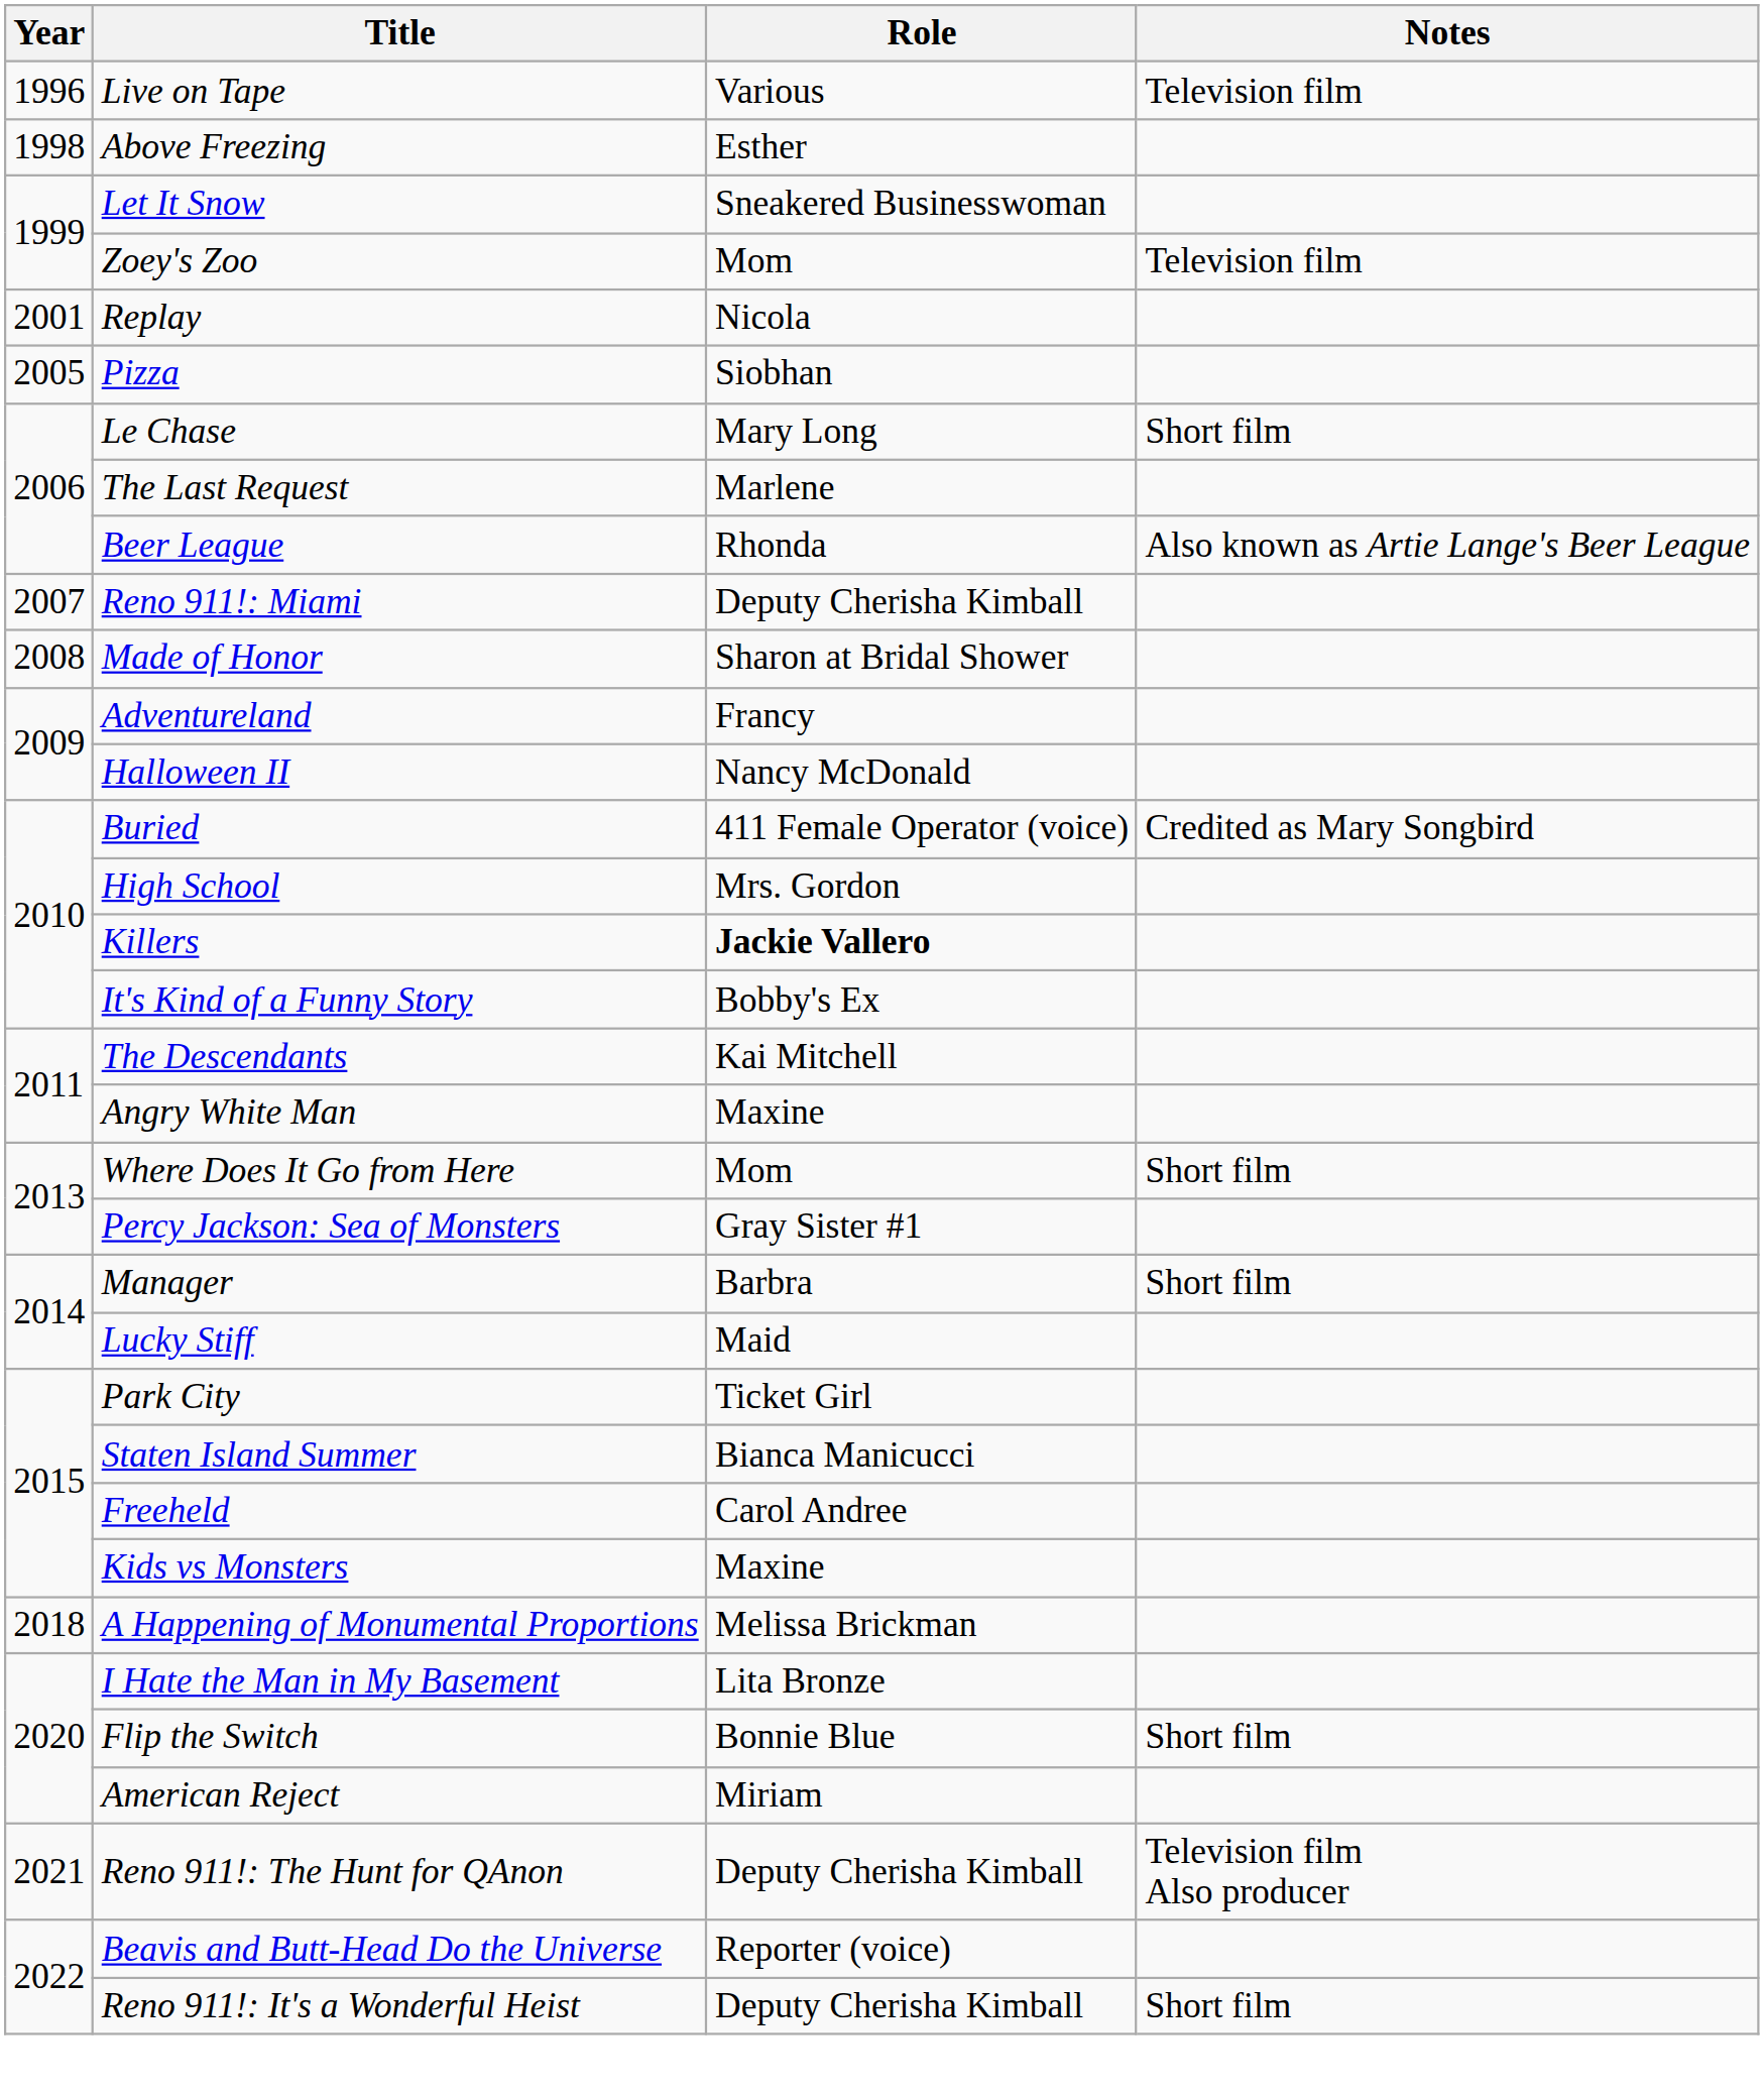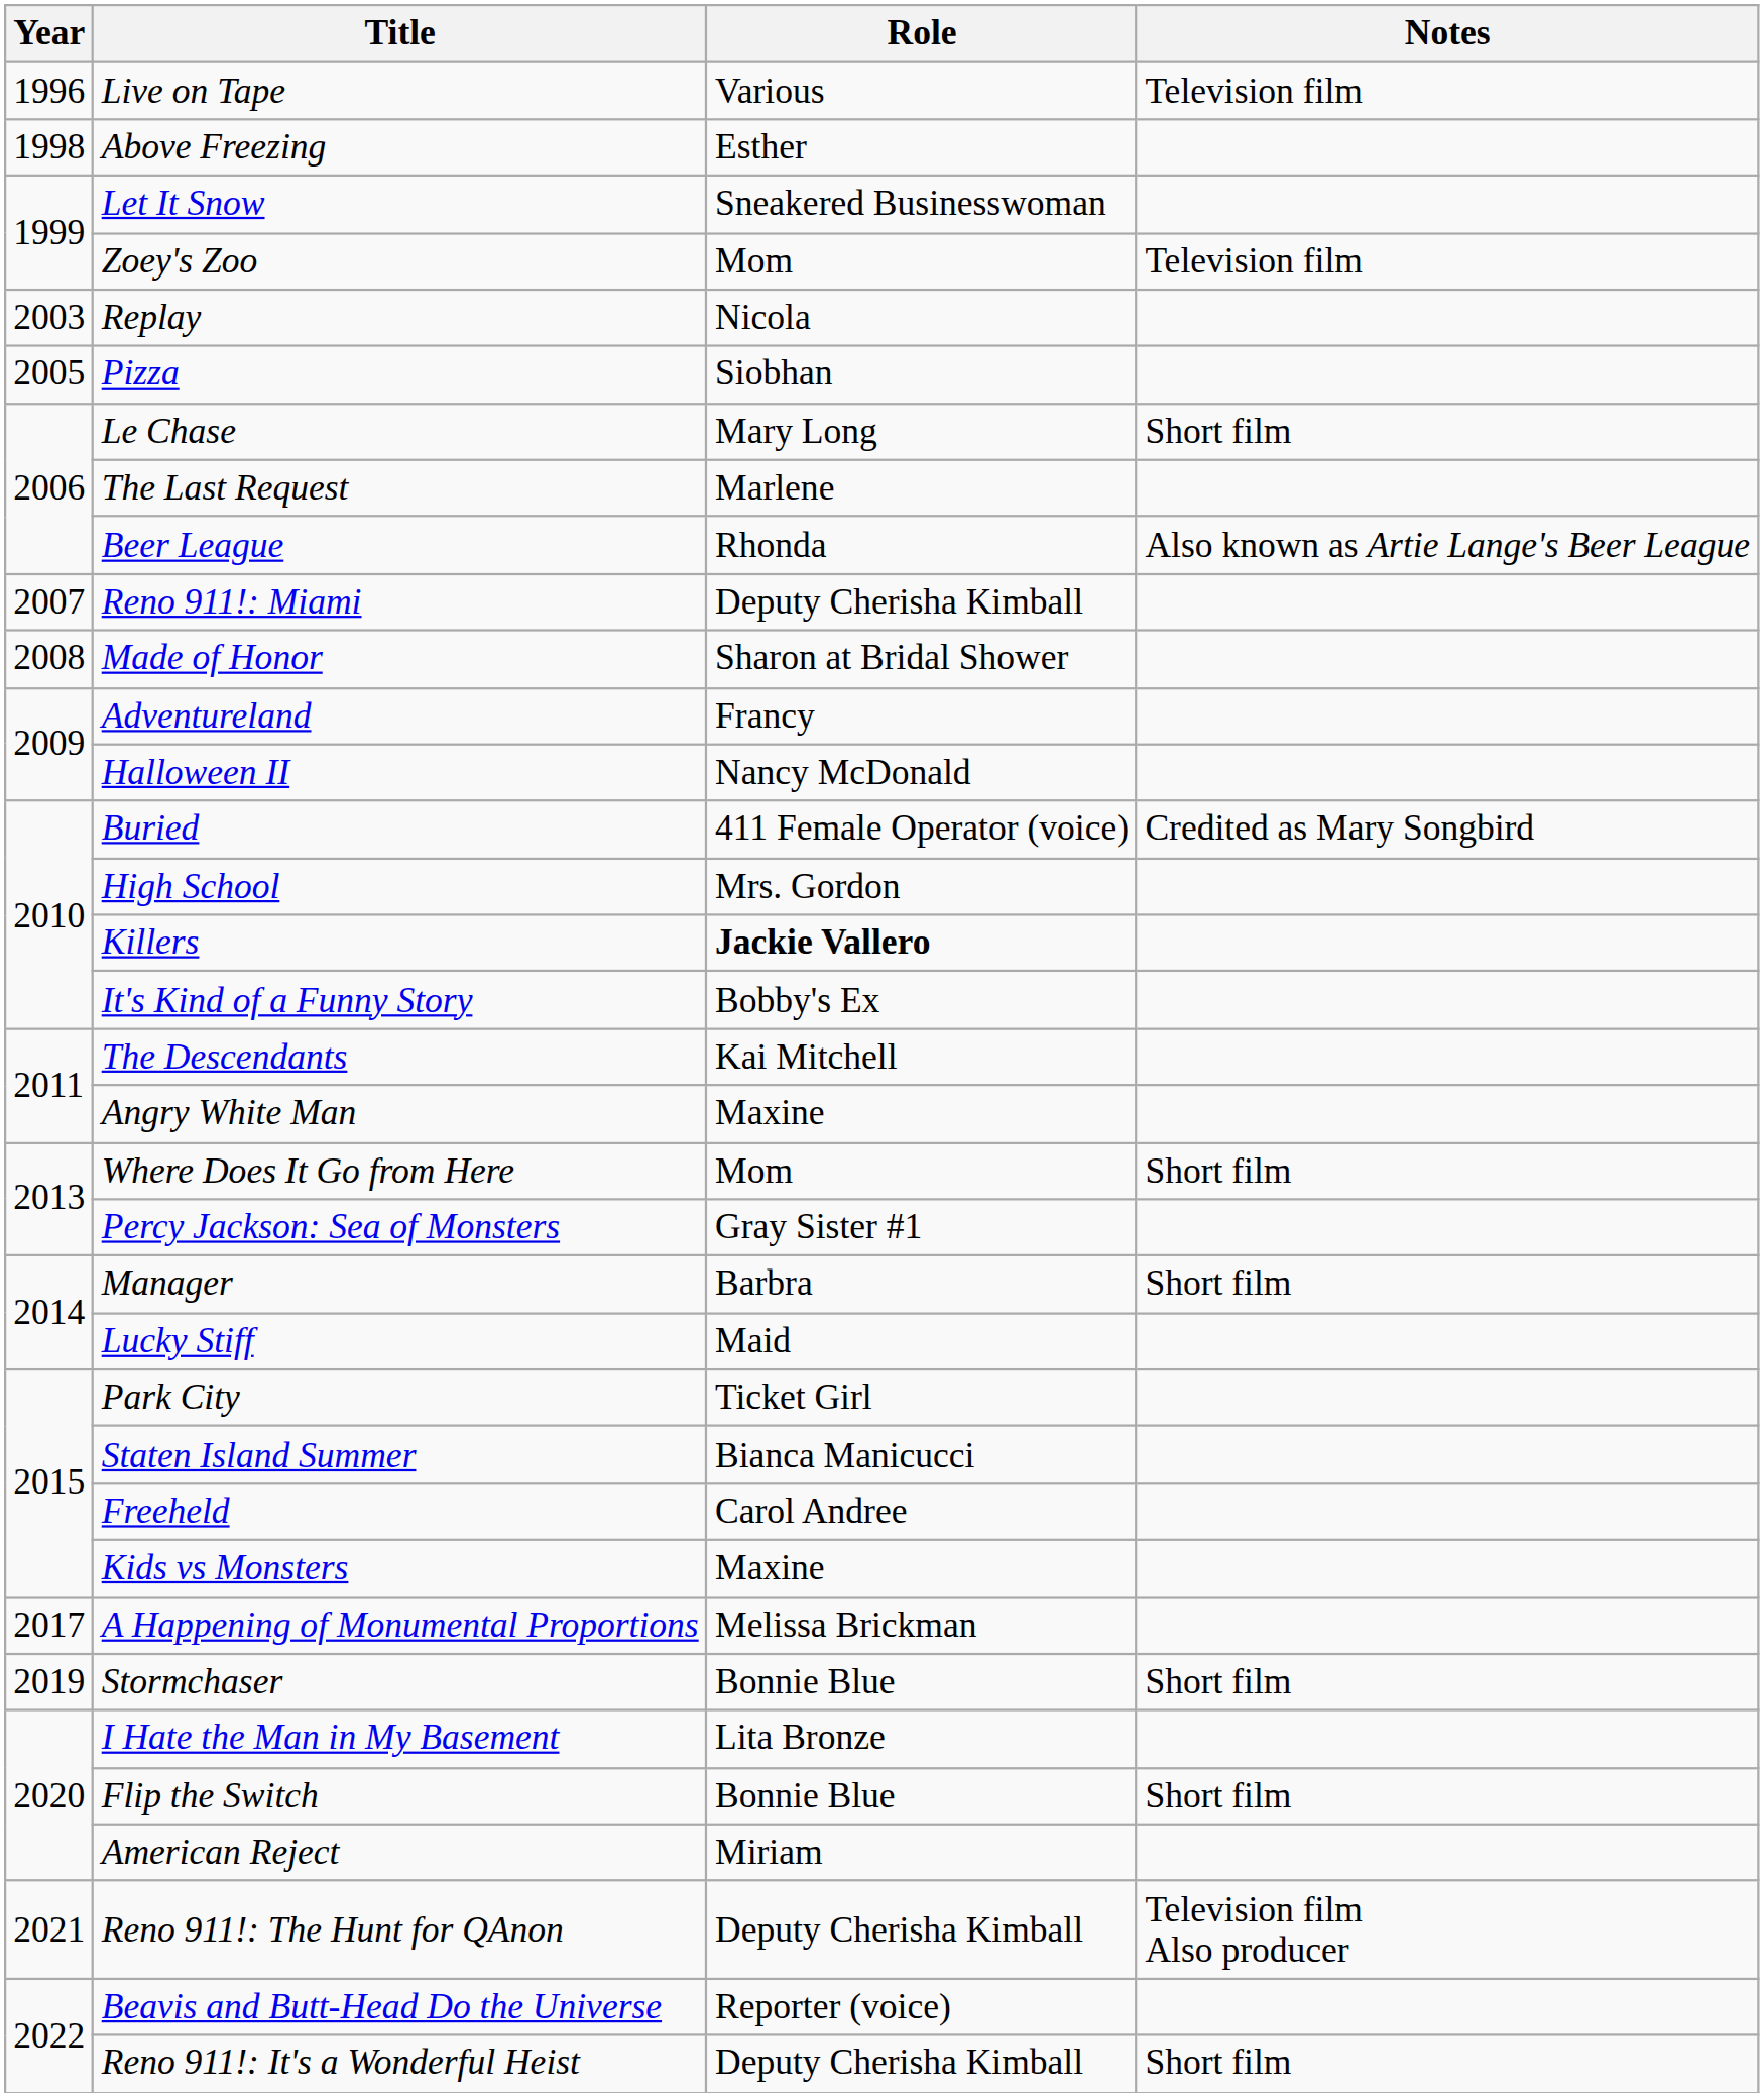Replay | Year: 2001 -> 2003
A Happening of Monumental Proportions | Year: 2018 -> 2017
+ row: 2019 | Stormchaser | Bonnie Blue | Short film
